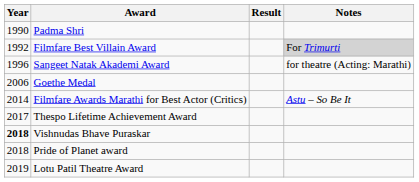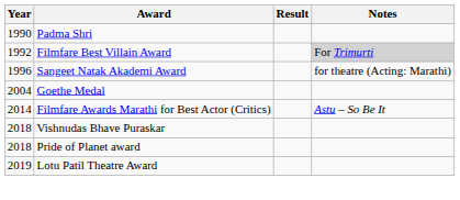Goethe Medal | Year: 2006 -> 2004
- row: 2017 | Thespo Lifetime Achievement Award
Vishnudas Bhave Puraskar | Year: bold -> normal
